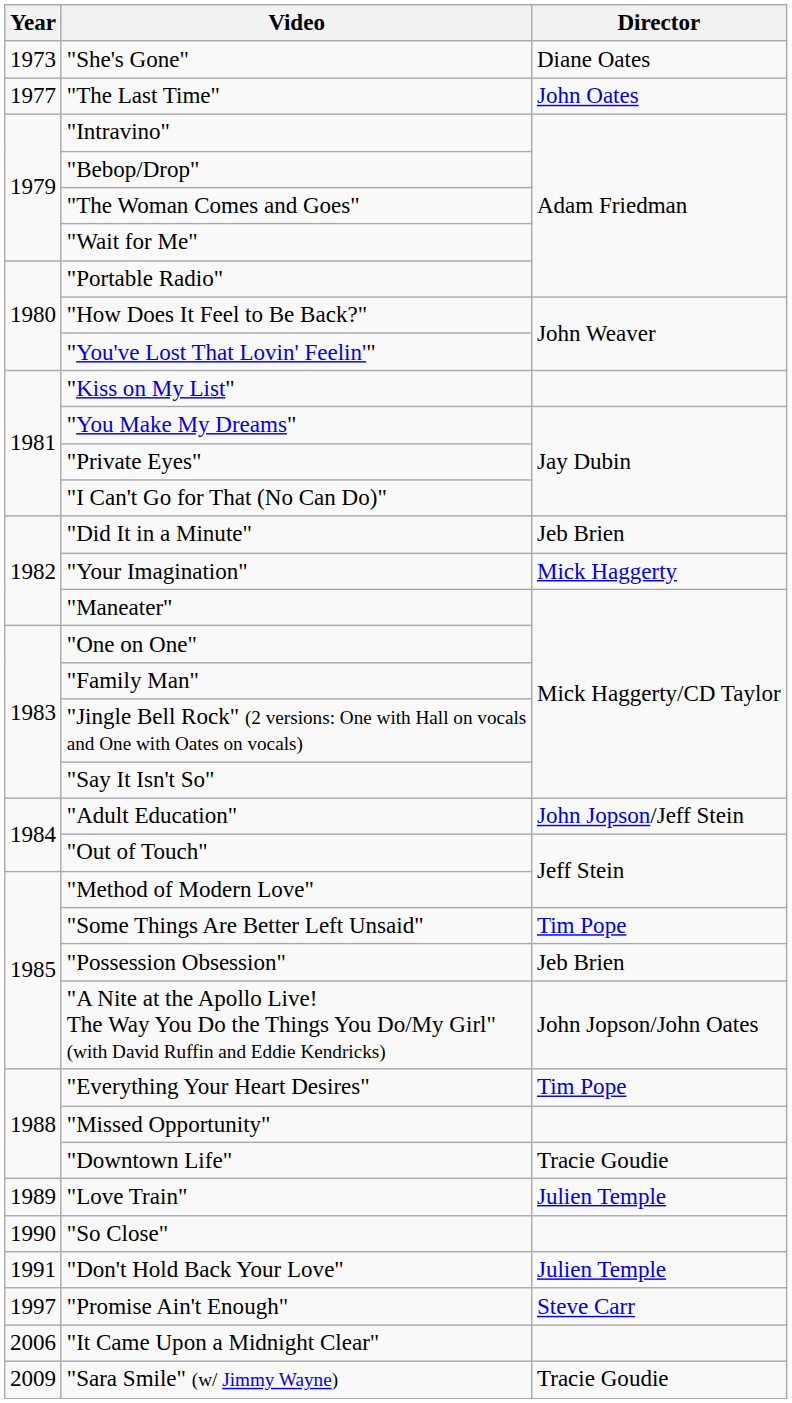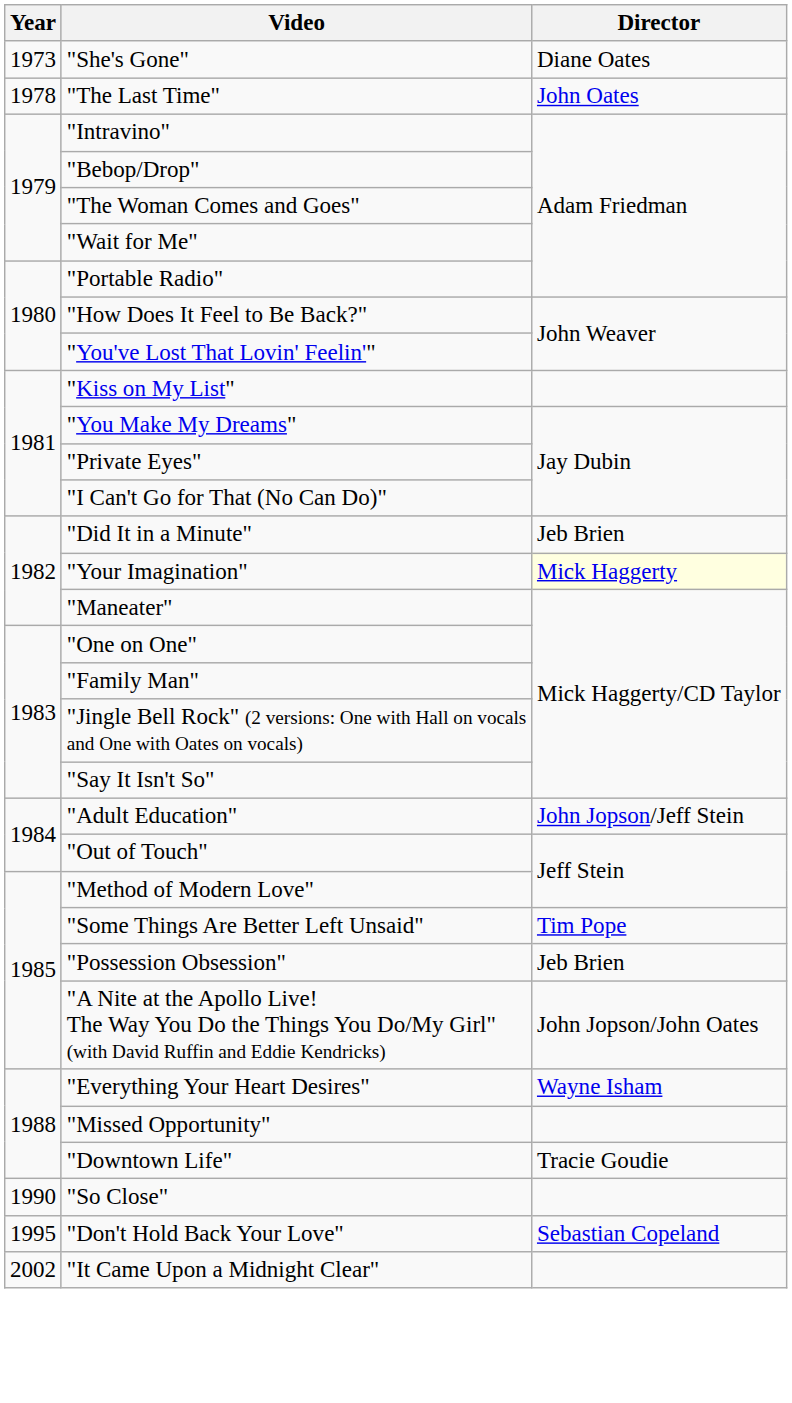"The Last Time" | Year: 1977 -> 1978
"Your Imagination" | Director: no background -> lightyellow background
"Everything Your Heart Desires" | Director: Tim Pope -> Wayne Isham
- row: 1989 | "Love Train" | Julien Temple
"Don't Hold Back Your Love" | Year: 1991 -> 1995
"Don't Hold Back Your Love" | Director: Julien Temple -> Sebastian Copeland
- row: 1997 | "Promise Ain't Enough" | Steve Carr
"It Came Upon a Midnight Clear" | Year: 2006 -> 2002
- row: 2009 | "Sara Smile" (w/ Jimmy Wayne) | Tracie Goudie
